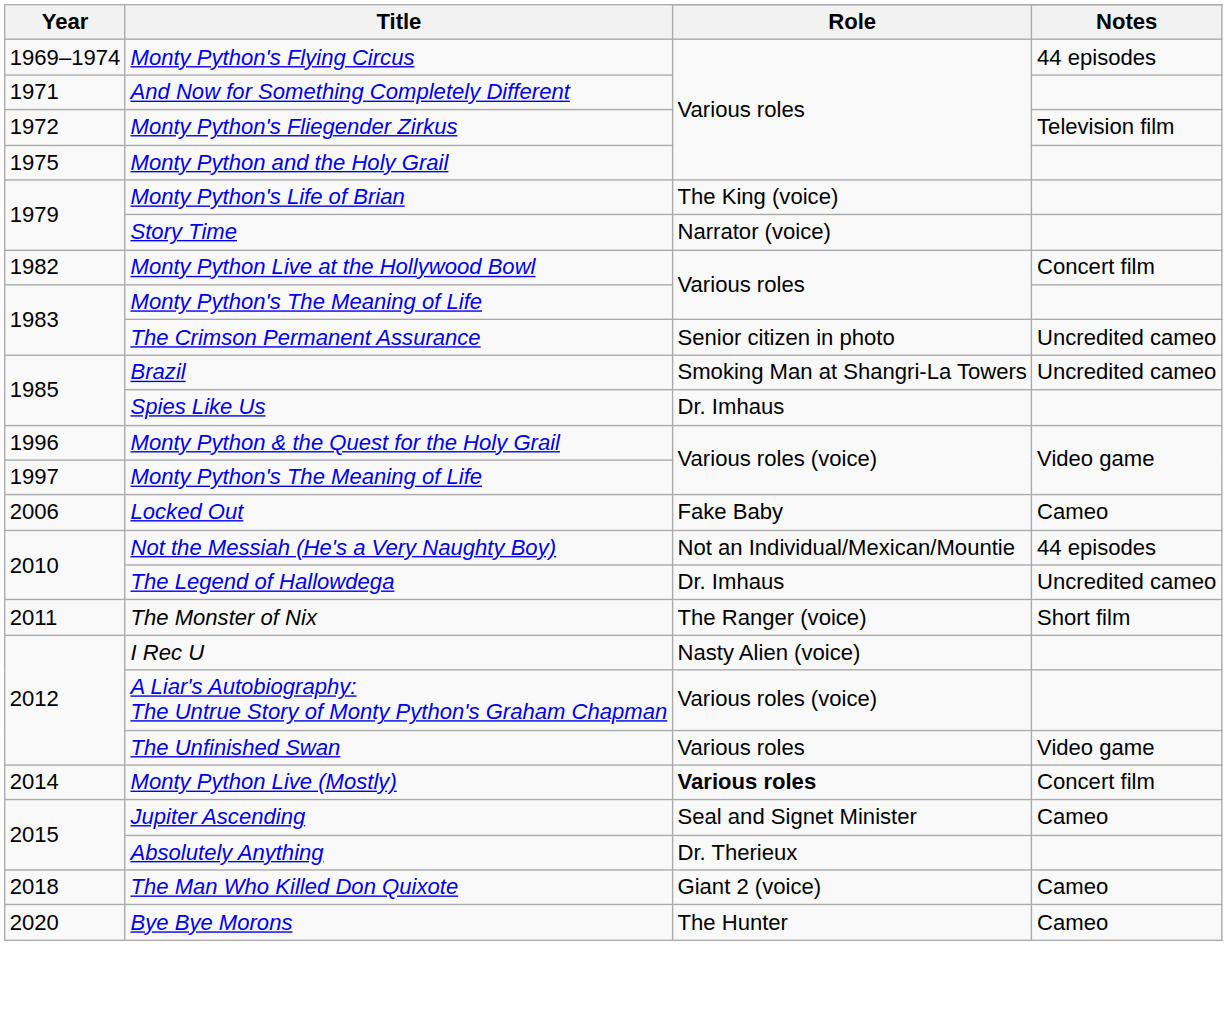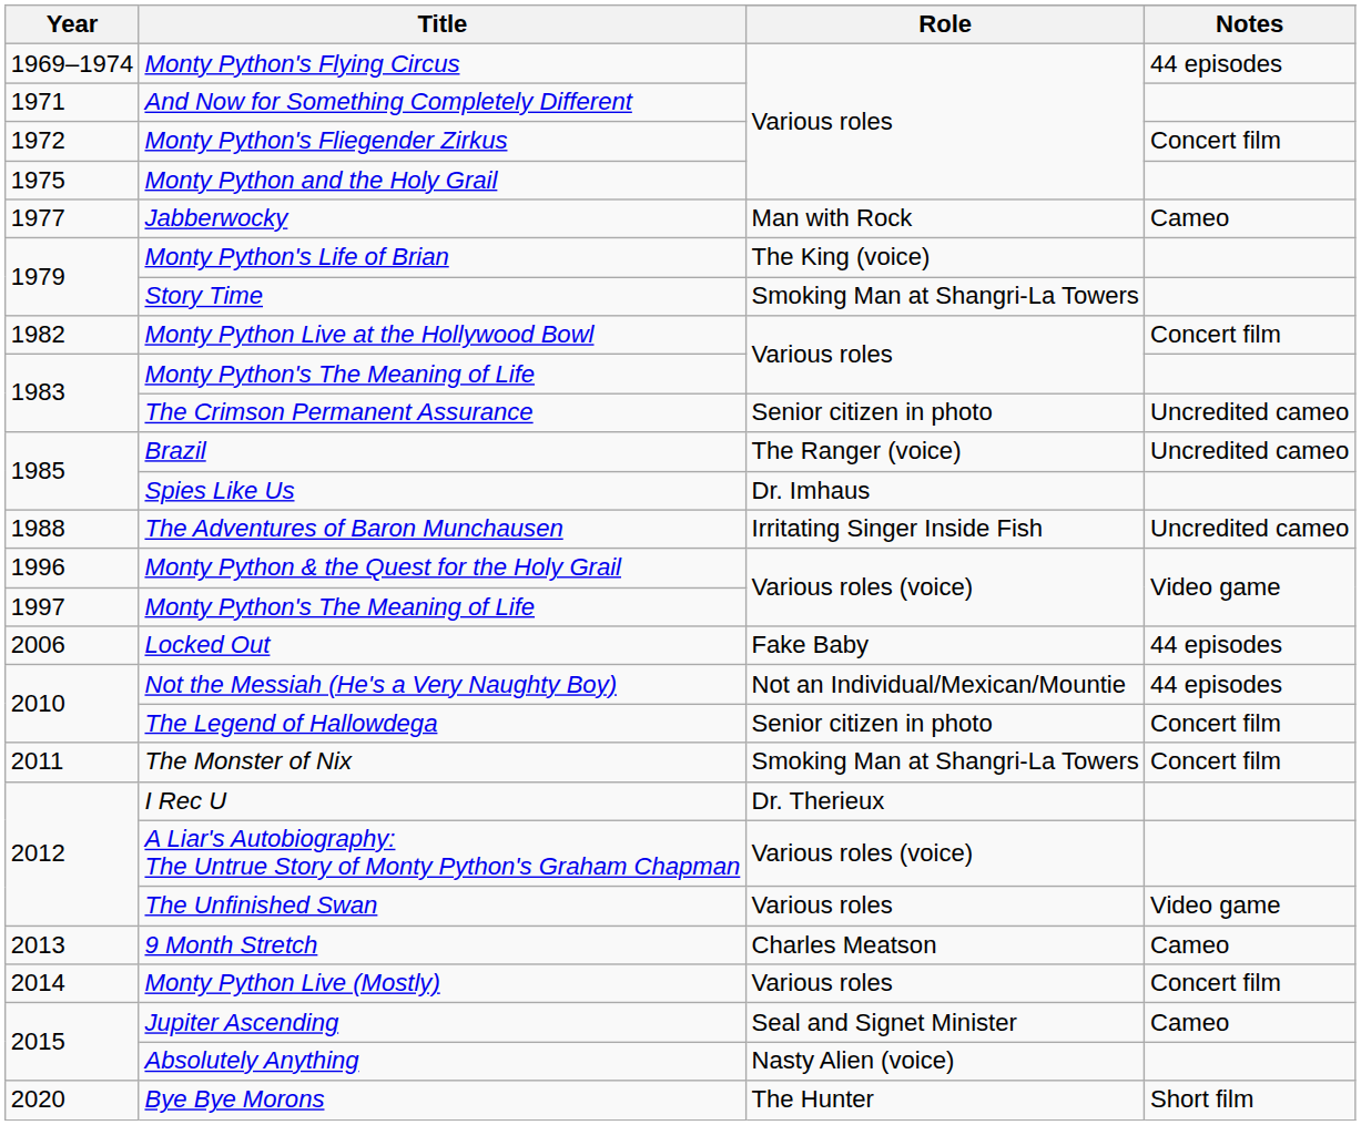Monty Python's Fliegender Zirkus | Notes: Television film -> Concert film
+ row: 1977 | Jabberwocky | Man with Rock | Cameo
Story Time | Role: Narrator (voice) -> Smoking Man at Shangri-La Towers
Brazil | Role: Smoking Man at Shangri-La Towers -> The Ranger (voice)
+ row: 1988 | The Adventures of Baron Munchausen | Irritating Singer Inside Fish | Uncredited cameo
Locked Out | Notes: Cameo -> 44 episodes
The Legend of Hallowdega | Role: Dr. Imhaus -> Senior citizen in photo
The Legend of Hallowdega | Notes: Uncredited cameo -> Concert film
The Monster of Nix | Role: The Ranger (voice) -> Smoking Man at Shangri-La Towers
The Monster of Nix | Notes: Short film -> Concert film
I Rec U | Role: Nasty Alien (voice) -> Dr. Therieux
+ row: 2013 | 9 Month Stretch | Charles Meatson | Cameo
Monty Python Live (Mostly) | Role: bold -> normal
Absolutely Anything | Role: Dr. Therieux -> Nasty Alien (voice)
- row: 2018 | The Man Who Killed Don Quixote | Giant 2 (voice) | Cameo
Bye Bye Morons | Notes: Cameo -> Short film
